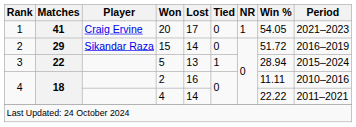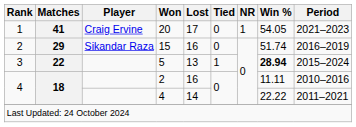15 | Lost: 14 -> 16
15 | Win %: 51.72 -> 51.74
5 | Win %: normal -> bold
